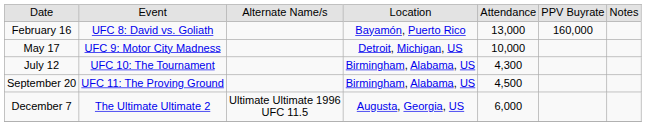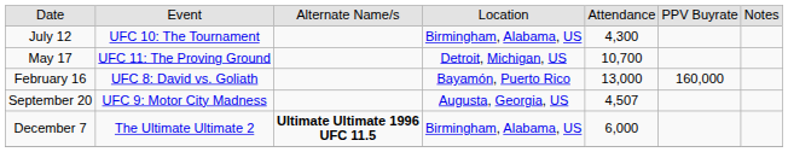rows swapped: February 16 <-> July 12
May 17 | column 2: UFC 9: Motor City Madness -> UFC 11: The Proving Ground
May 17 | column 5: 10,000 -> 10,700
September 20 | column 2: UFC 11: The Proving Ground -> UFC 9: Motor City Madness
September 20 | column 4: Birmingham, Alabama, US -> Augusta, Georgia, US
September 20 | column 5: 4,500 -> 4,507
December 7 | column 3: normal -> bold
December 7 | column 4: Augusta, Georgia, US -> Birmingham, Alabama, US
